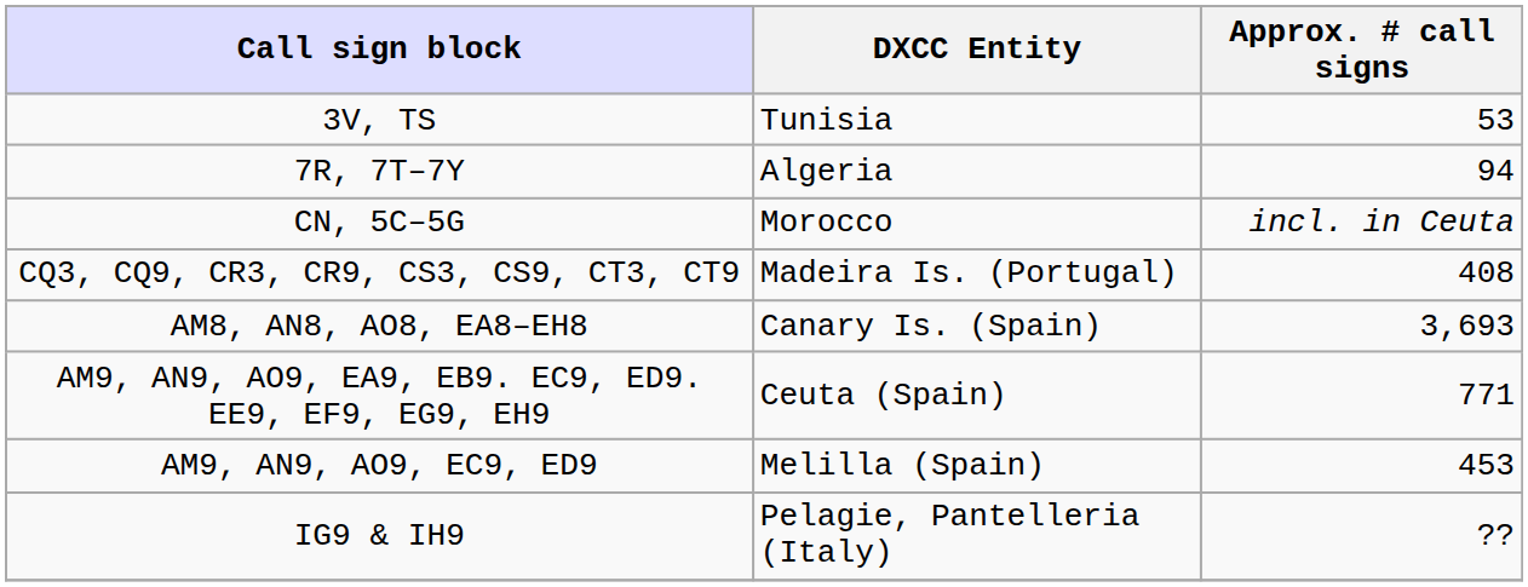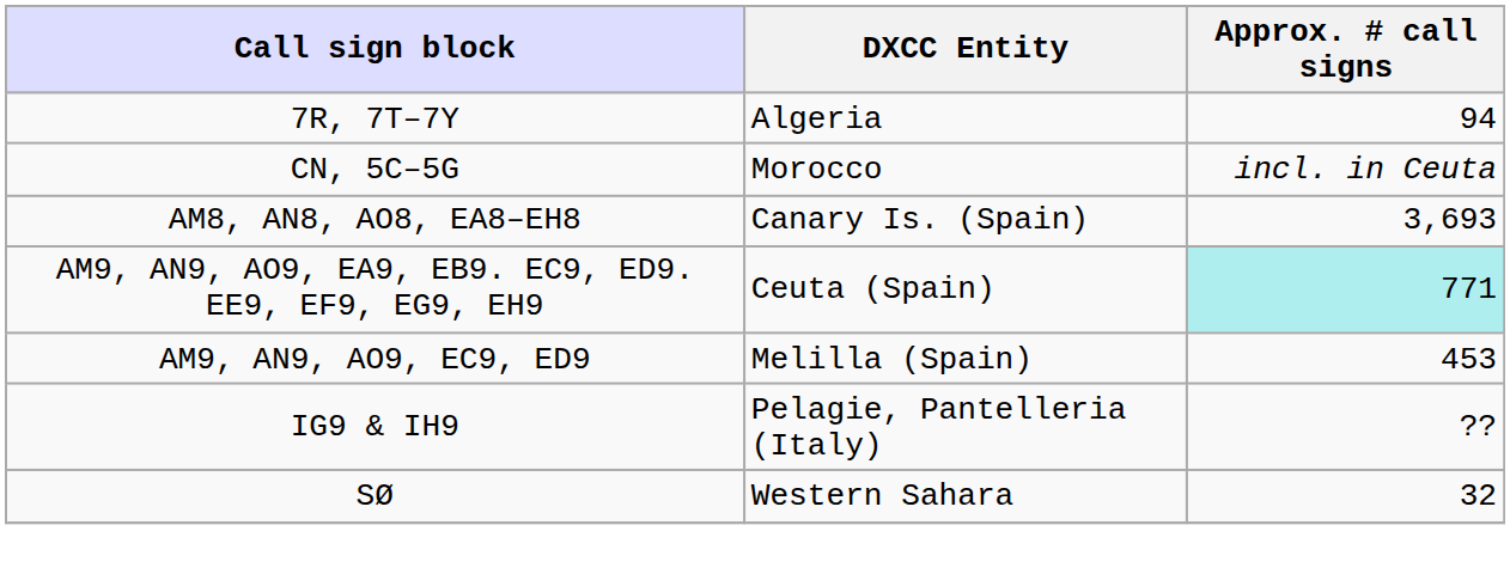- row: 3V, TS | Tunisia | 53
- row: CQ3, CQ9, CR3, CR9, CS3, CS9, CT3, CT9 | Madeira Is. (Portugal) | 408
AM9, AN9, AO9, EA9, EB9. EC9, ED9. EE9, EF9, EG9, EH9 | Approx. # call signs: no background -> paleturquoise background
+ row: SØ | Western Sahara | 32
